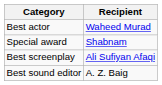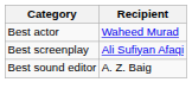- row: Special award | Shabnam
